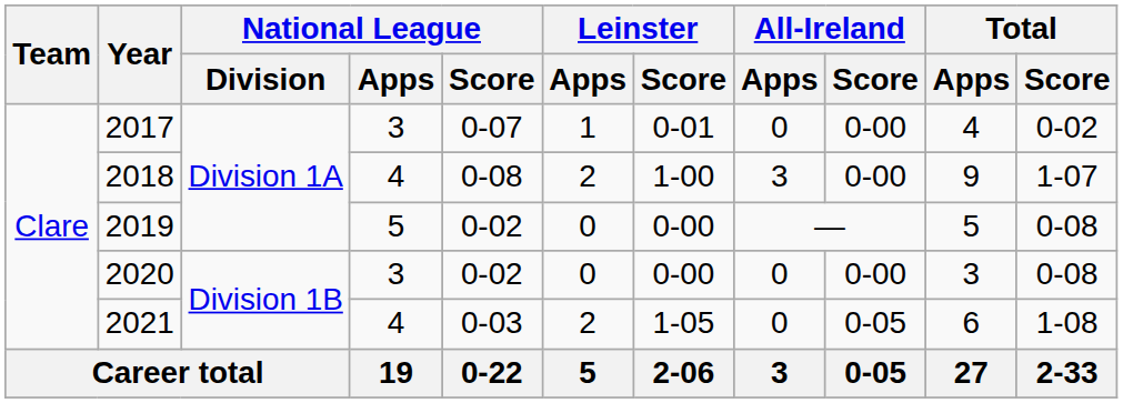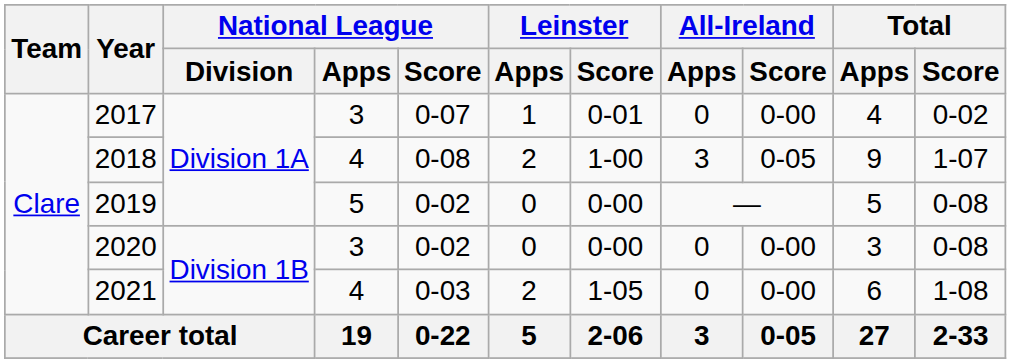2018 | All-Ireland / Score: 0-00 -> 0-05
2021 | All-Ireland / Score: 0-05 -> 0-00
